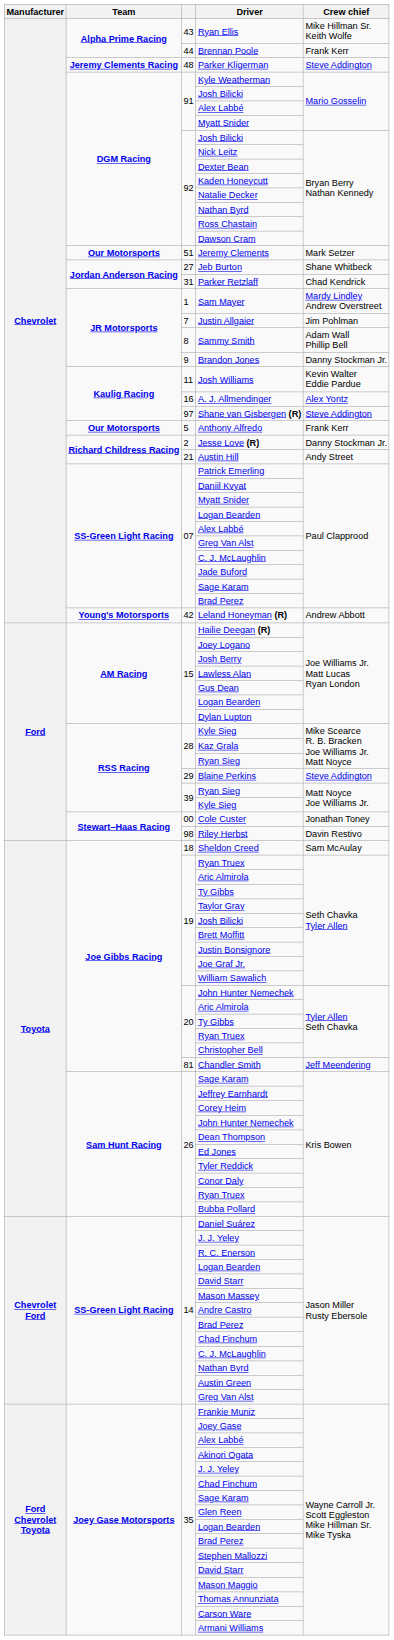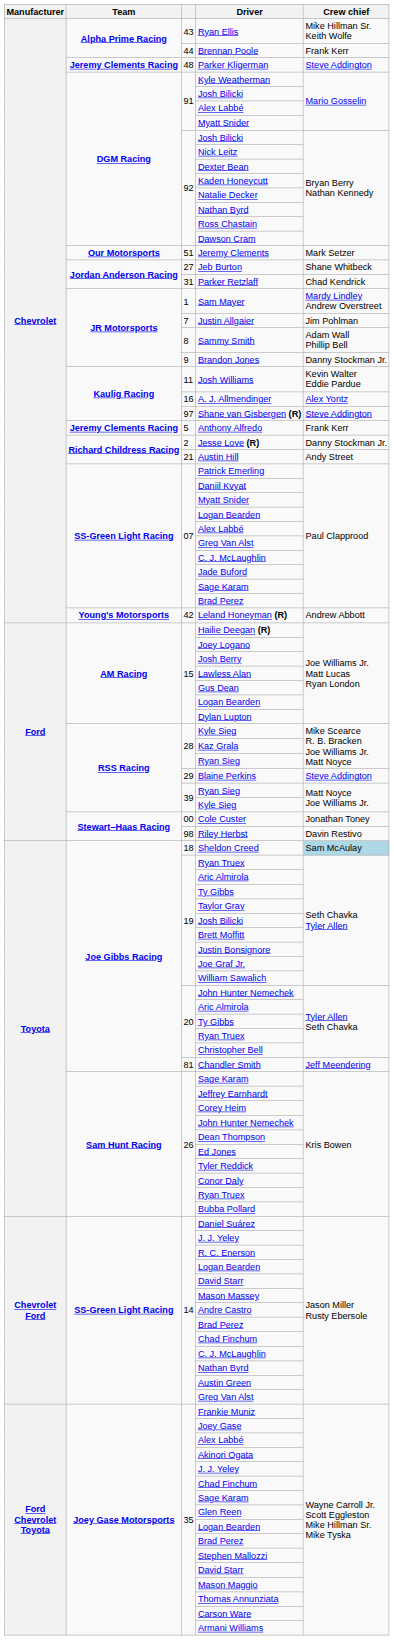Anthony Alfredo | Team: Our Motorsports -> Jeremy Clements Racing
Sheldon Creed | Crew chief: no background -> lightblue background
